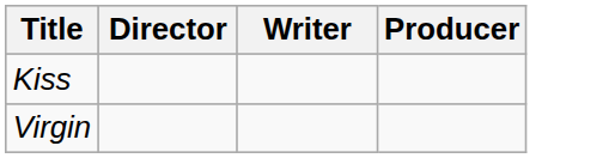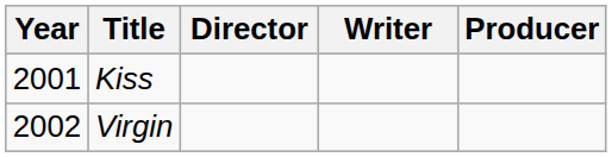+ column: Year | 2001 | 2002
